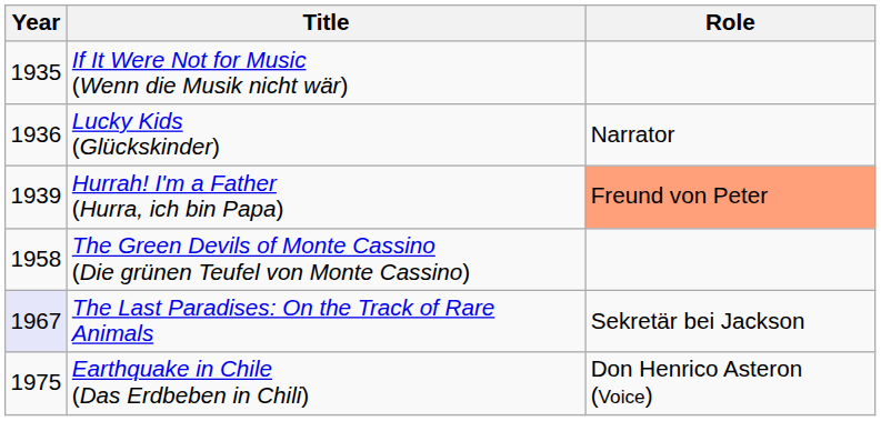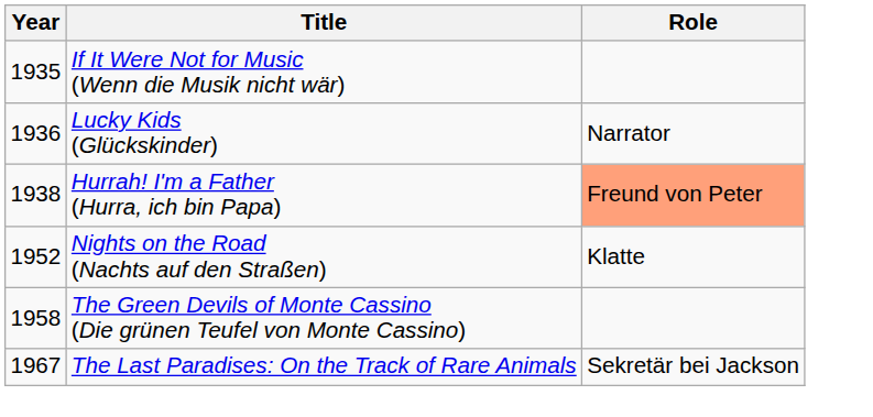Hurrah! I'm a Father (Hurra, ich bin Papa) | Year: 1939 -> 1938
+ row: 1952 | Nights on the Road (Nachts auf den Straßen) | Klatte
The Last Paradises: On the Track of Rare Animals | Year: lavender background -> no background
- row: 1975 | Earthquake in Chile (Das Erdbeben in Chili) | Don Henrico Asteron (Voice)
